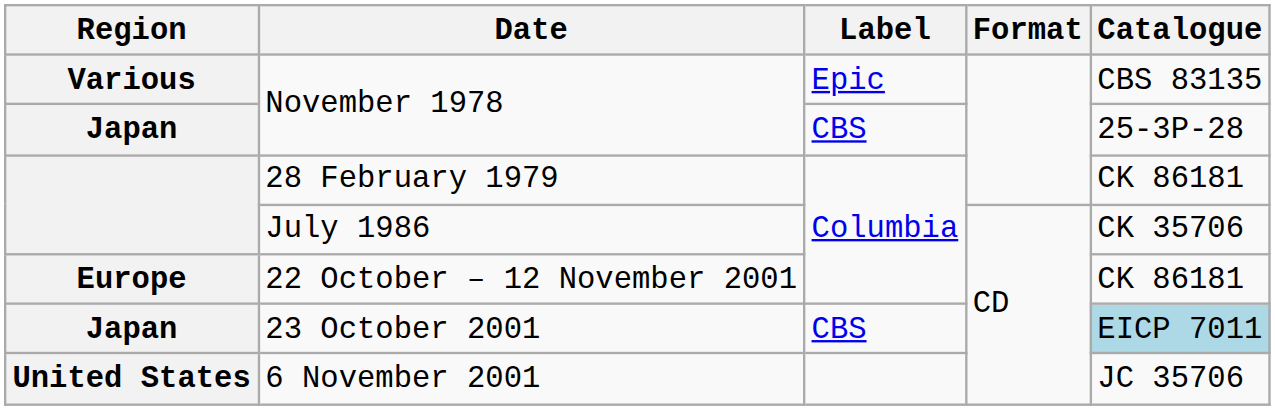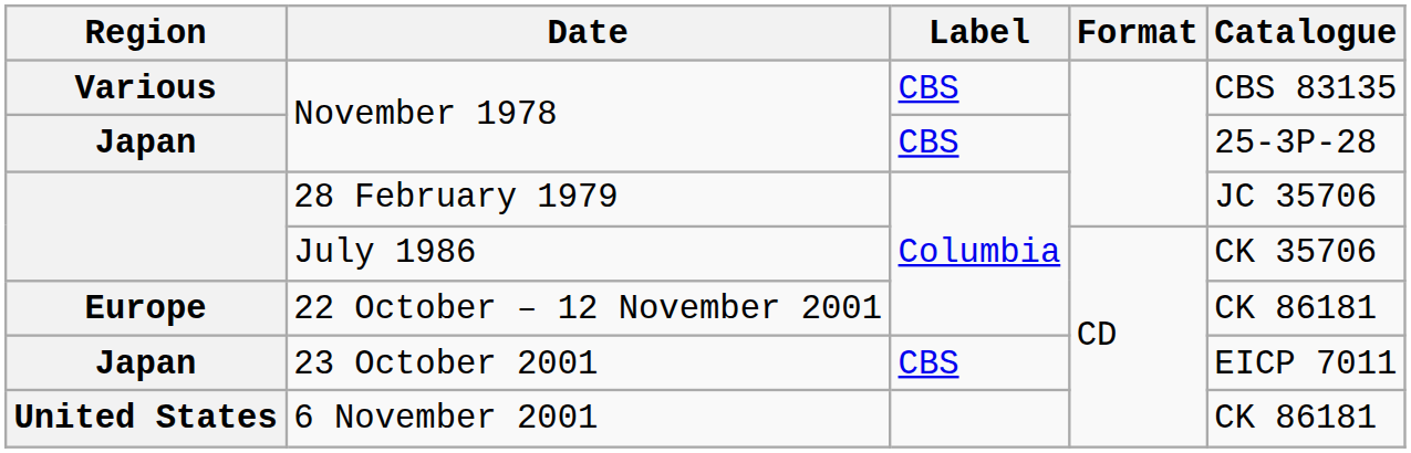Various / November 1978 | Label: Epic -> CBS
28 February 1979 | Catalogue: CK 86181 -> JC 35706
23 October 2001 | Catalogue: lightblue background -> no background
6 November 2001 | Catalogue: JC 35706 -> CK 86181
